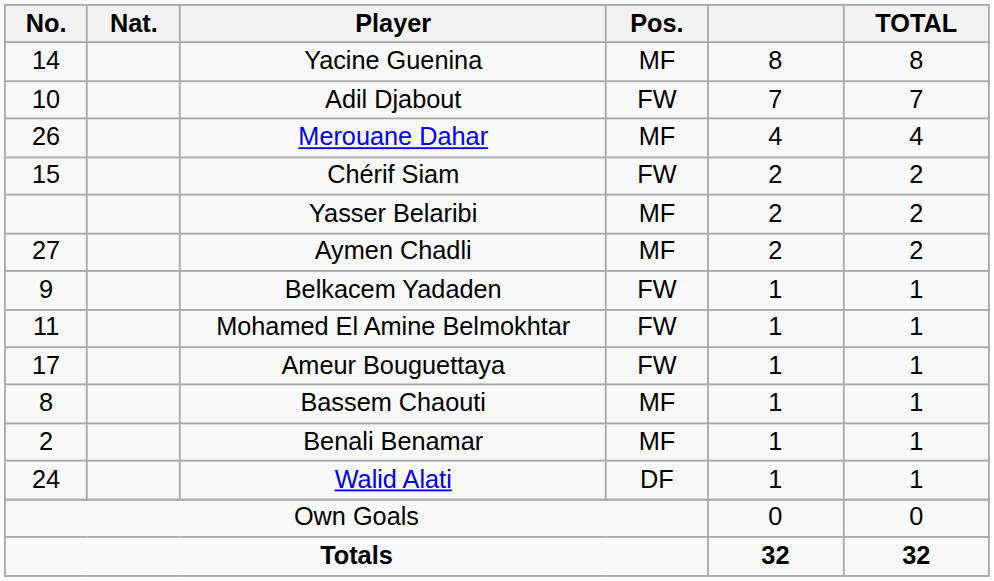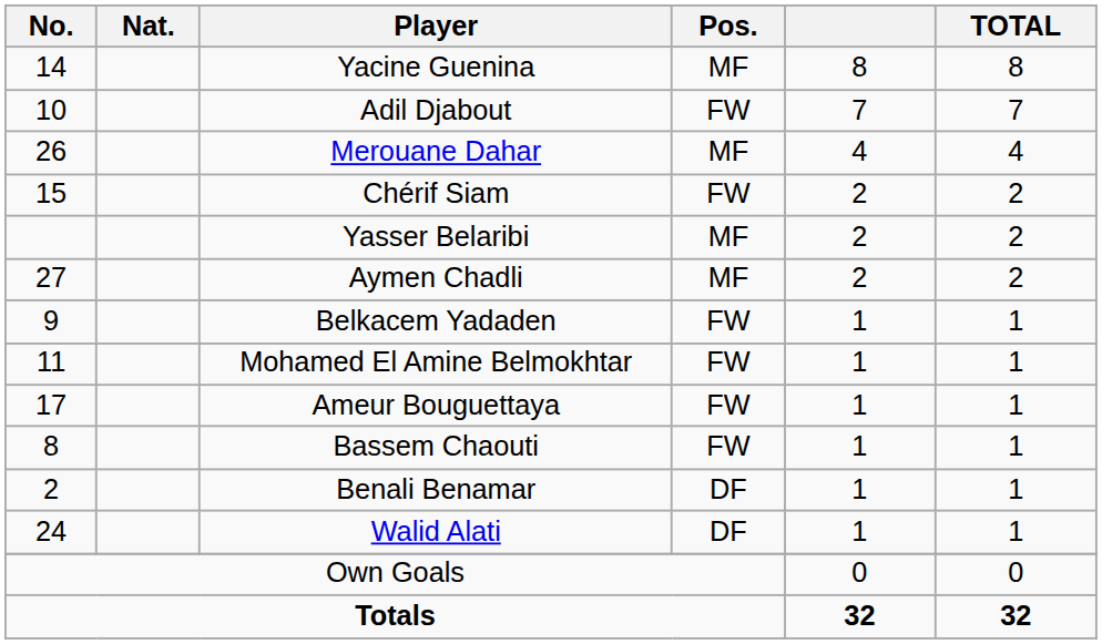Bassem Chaouti | Pos.: MF -> FW
Benali Benamar | Pos.: MF -> DF
